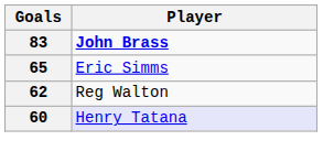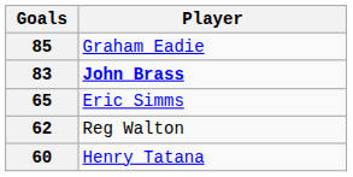+ row: 85 | Graham Eadie
60 | Player: lavender background -> no background
